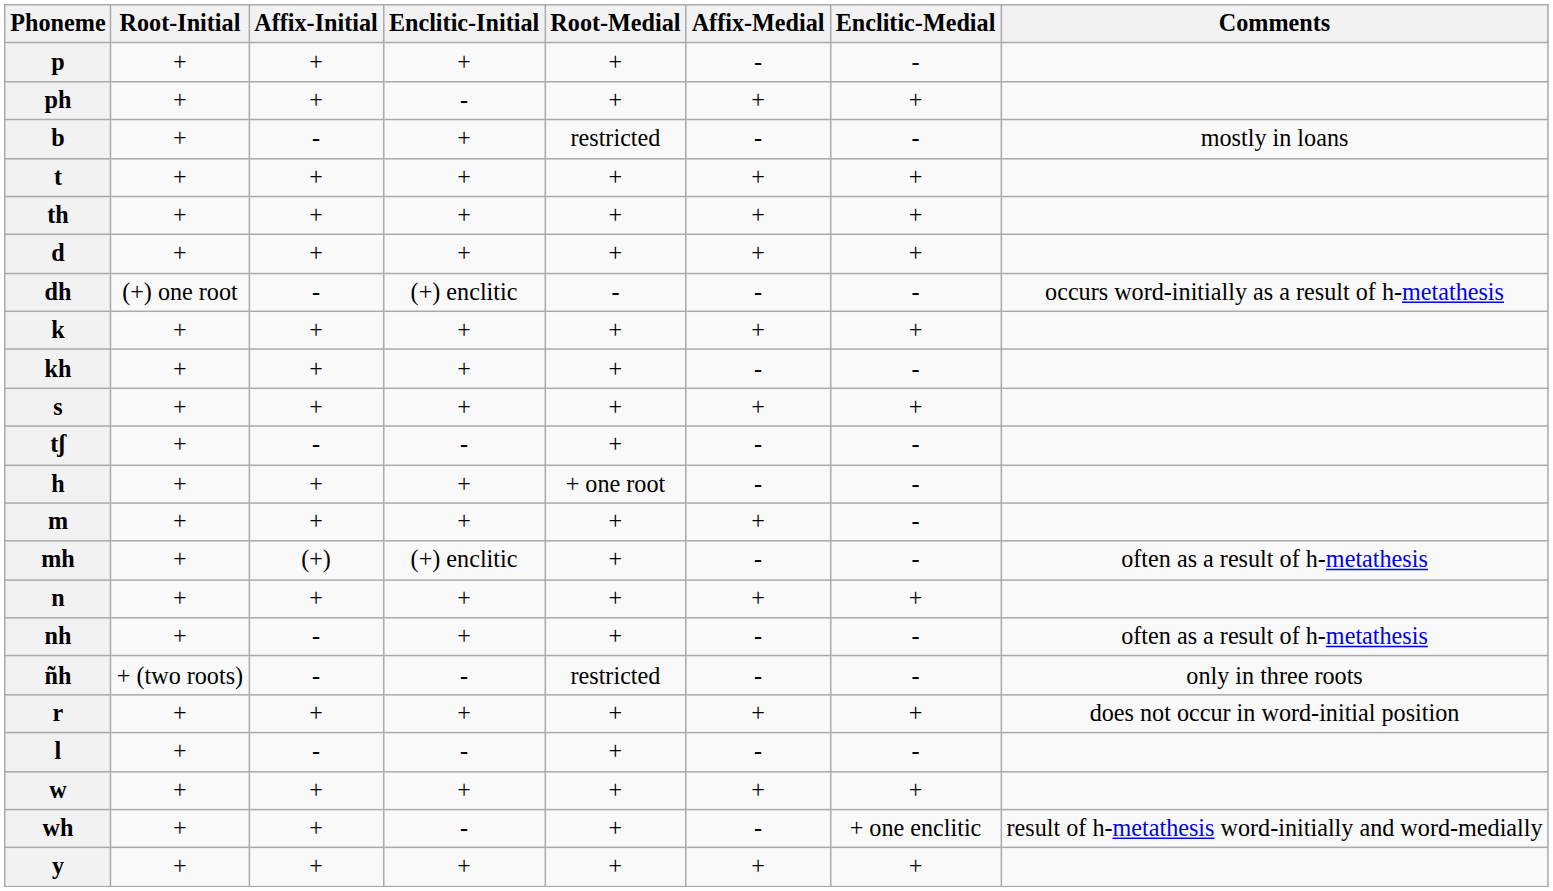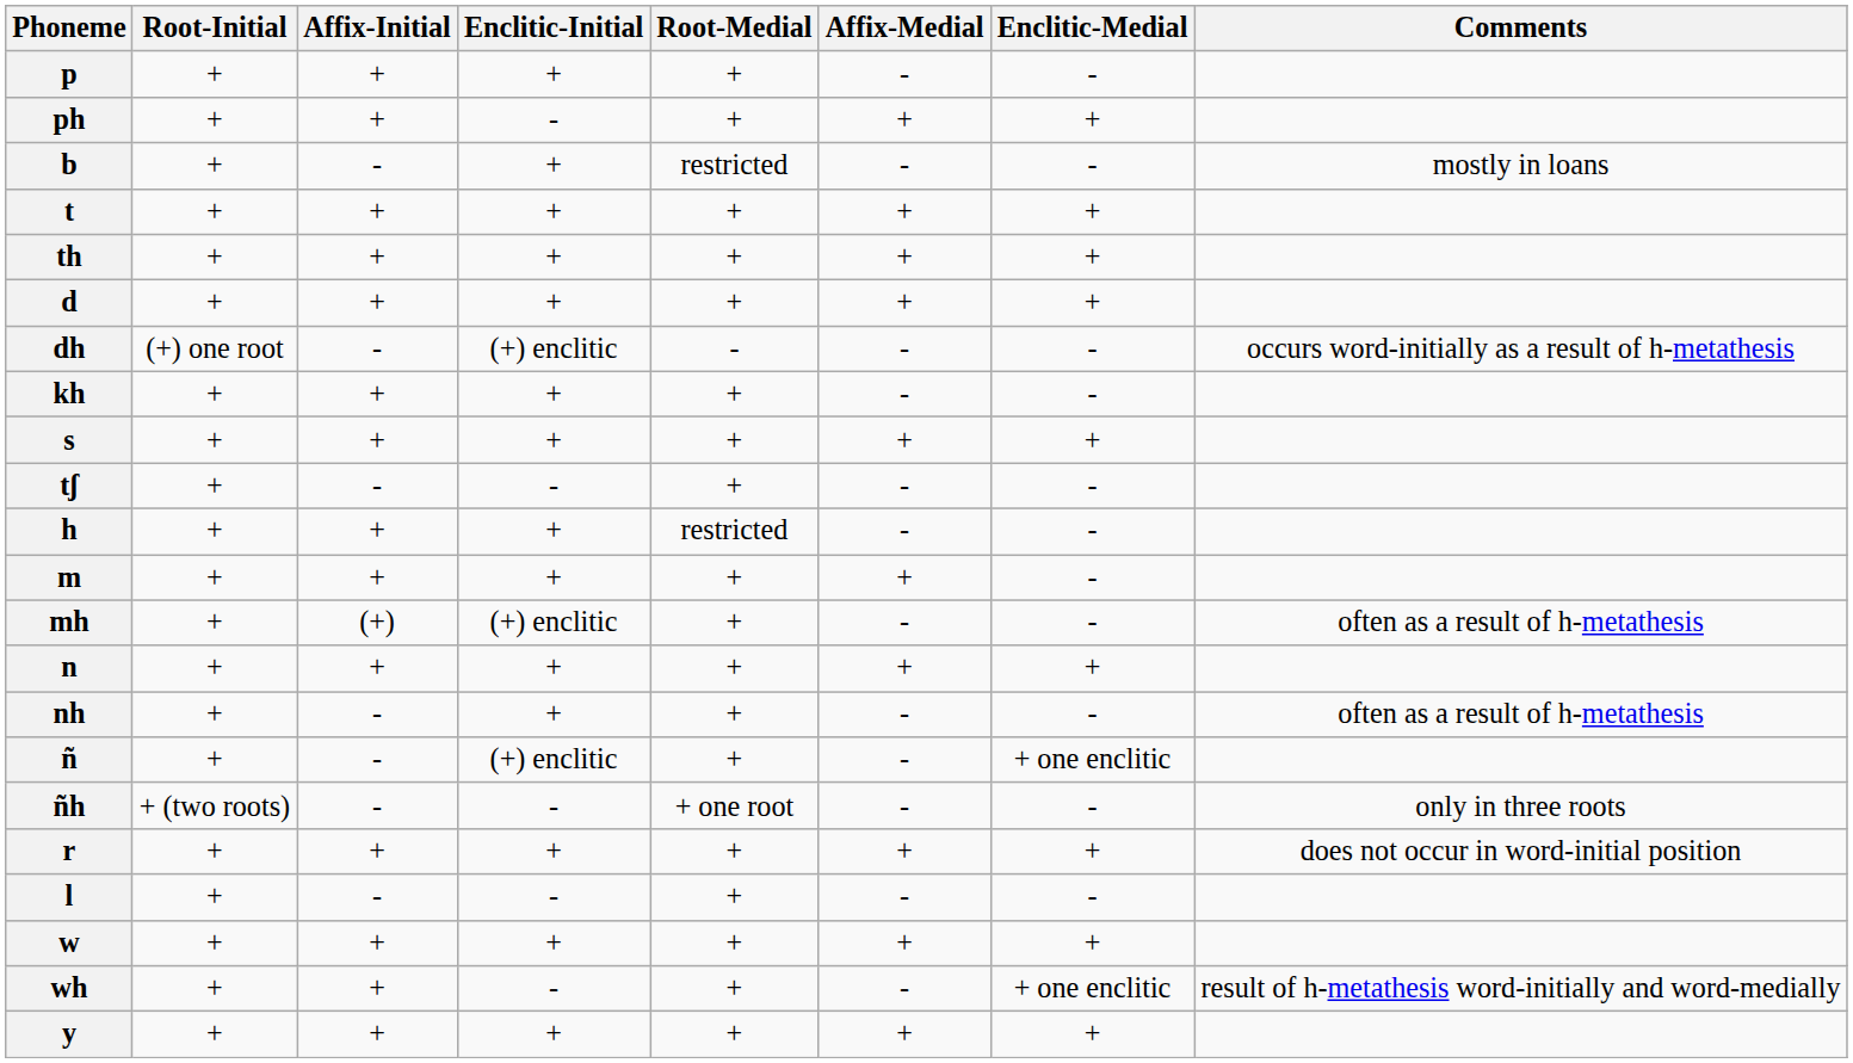- row: k | + | + | + | + | + | +
h | Root-Medial: + one root -> restricted
+ row: ñ | + | - | (+) enclitic | + | - | + one enclitic
ñh | Root-Medial: restricted -> + one root
